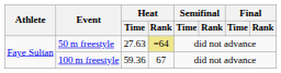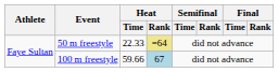50 m freestyle | Heat / Time: 27.63 -> 22.33
100 m freestyle | Heat / Time: 59.36 -> 59.66
100 m freestyle | Heat / Rank: no background -> lightblue background
